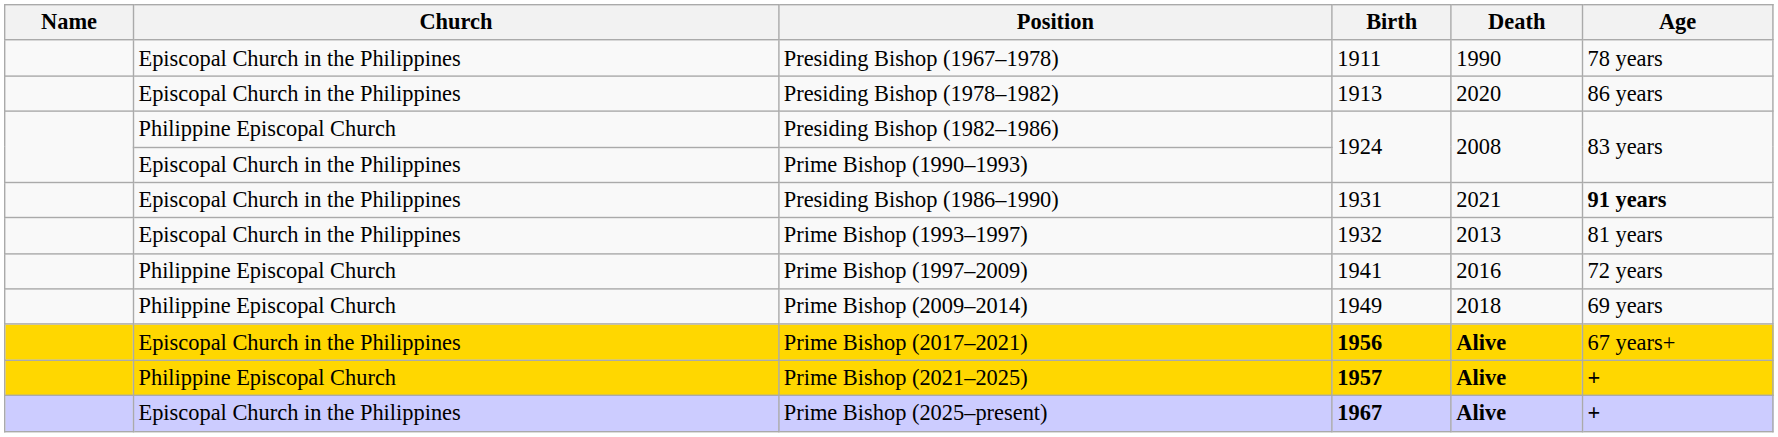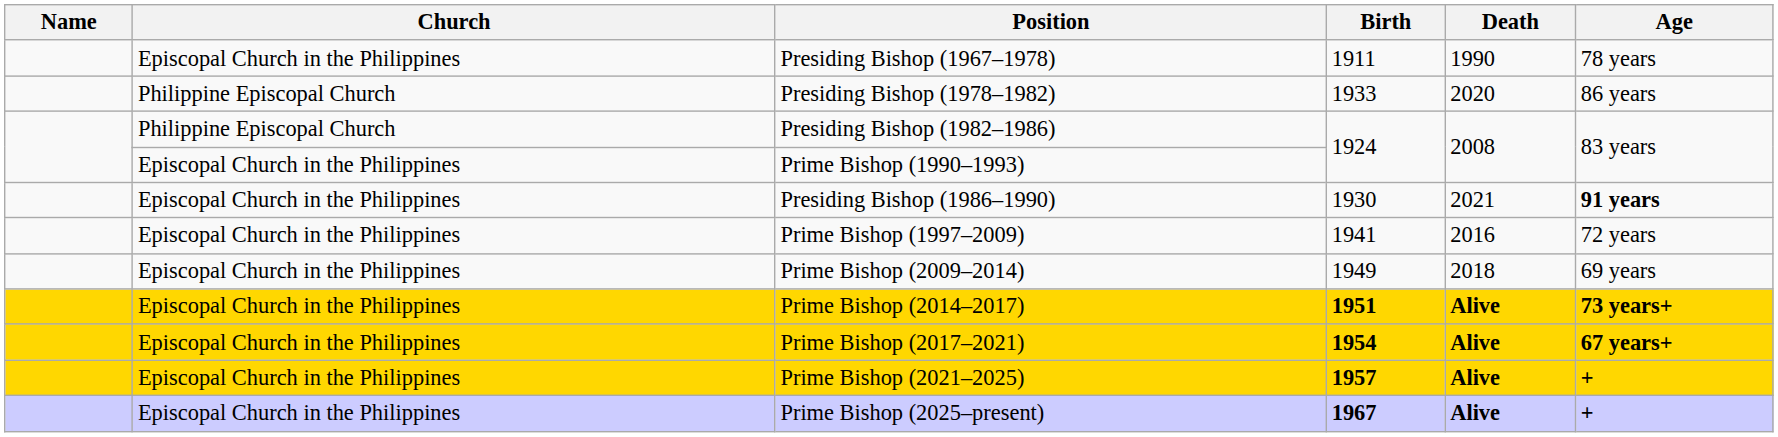Presiding Bishop (1978–1982) | Church: Episcopal Church in the Philippines -> Philippine Episcopal Church
Presiding Bishop (1978–1982) | Birth: 1913 -> 1933
Presiding Bishop (1986–1990) | Birth: 1931 -> 1930
- row: Episcopal Church in the Philippines | Prime Bishop (1993–1997) | 1932 | 2013 | 81 years
Prime Bishop (1997–2009) | Church: Philippine Episcopal Church -> Episcopal Church in the Philippines
Prime Bishop (2009–2014) | Church: Philippine Episcopal Church -> Episcopal Church in the Philippines
+ row: Episcopal Church in the Philippines | Prime Bishop (2014–2017) | 1951 | Alive | 73 years+
Prime Bishop (2017–2021) | Birth: 1956 -> 1954
Prime Bishop (2017–2021) | Age: normal -> bold
Prime Bishop (2021–2025) | Church: Philippine Episcopal Church -> Episcopal Church in the Philippines
